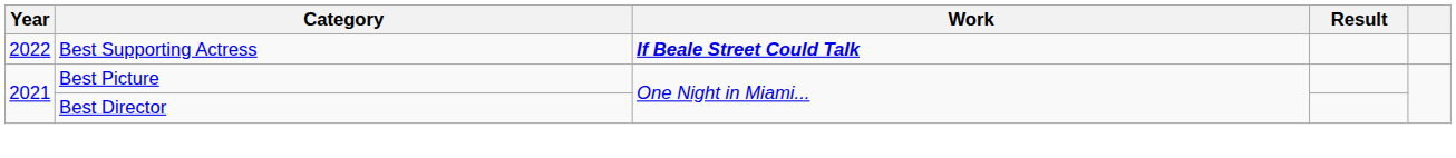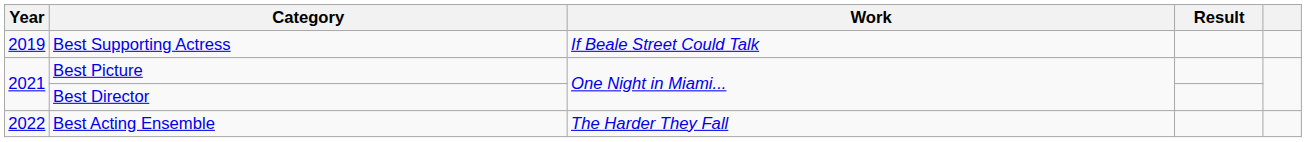Best Supporting Actress | Year: 2022 -> 2019
Best Supporting Actress | Work: bold -> normal
+ row: 2022 | Best Acting Ensemble | The Harder They Fall
